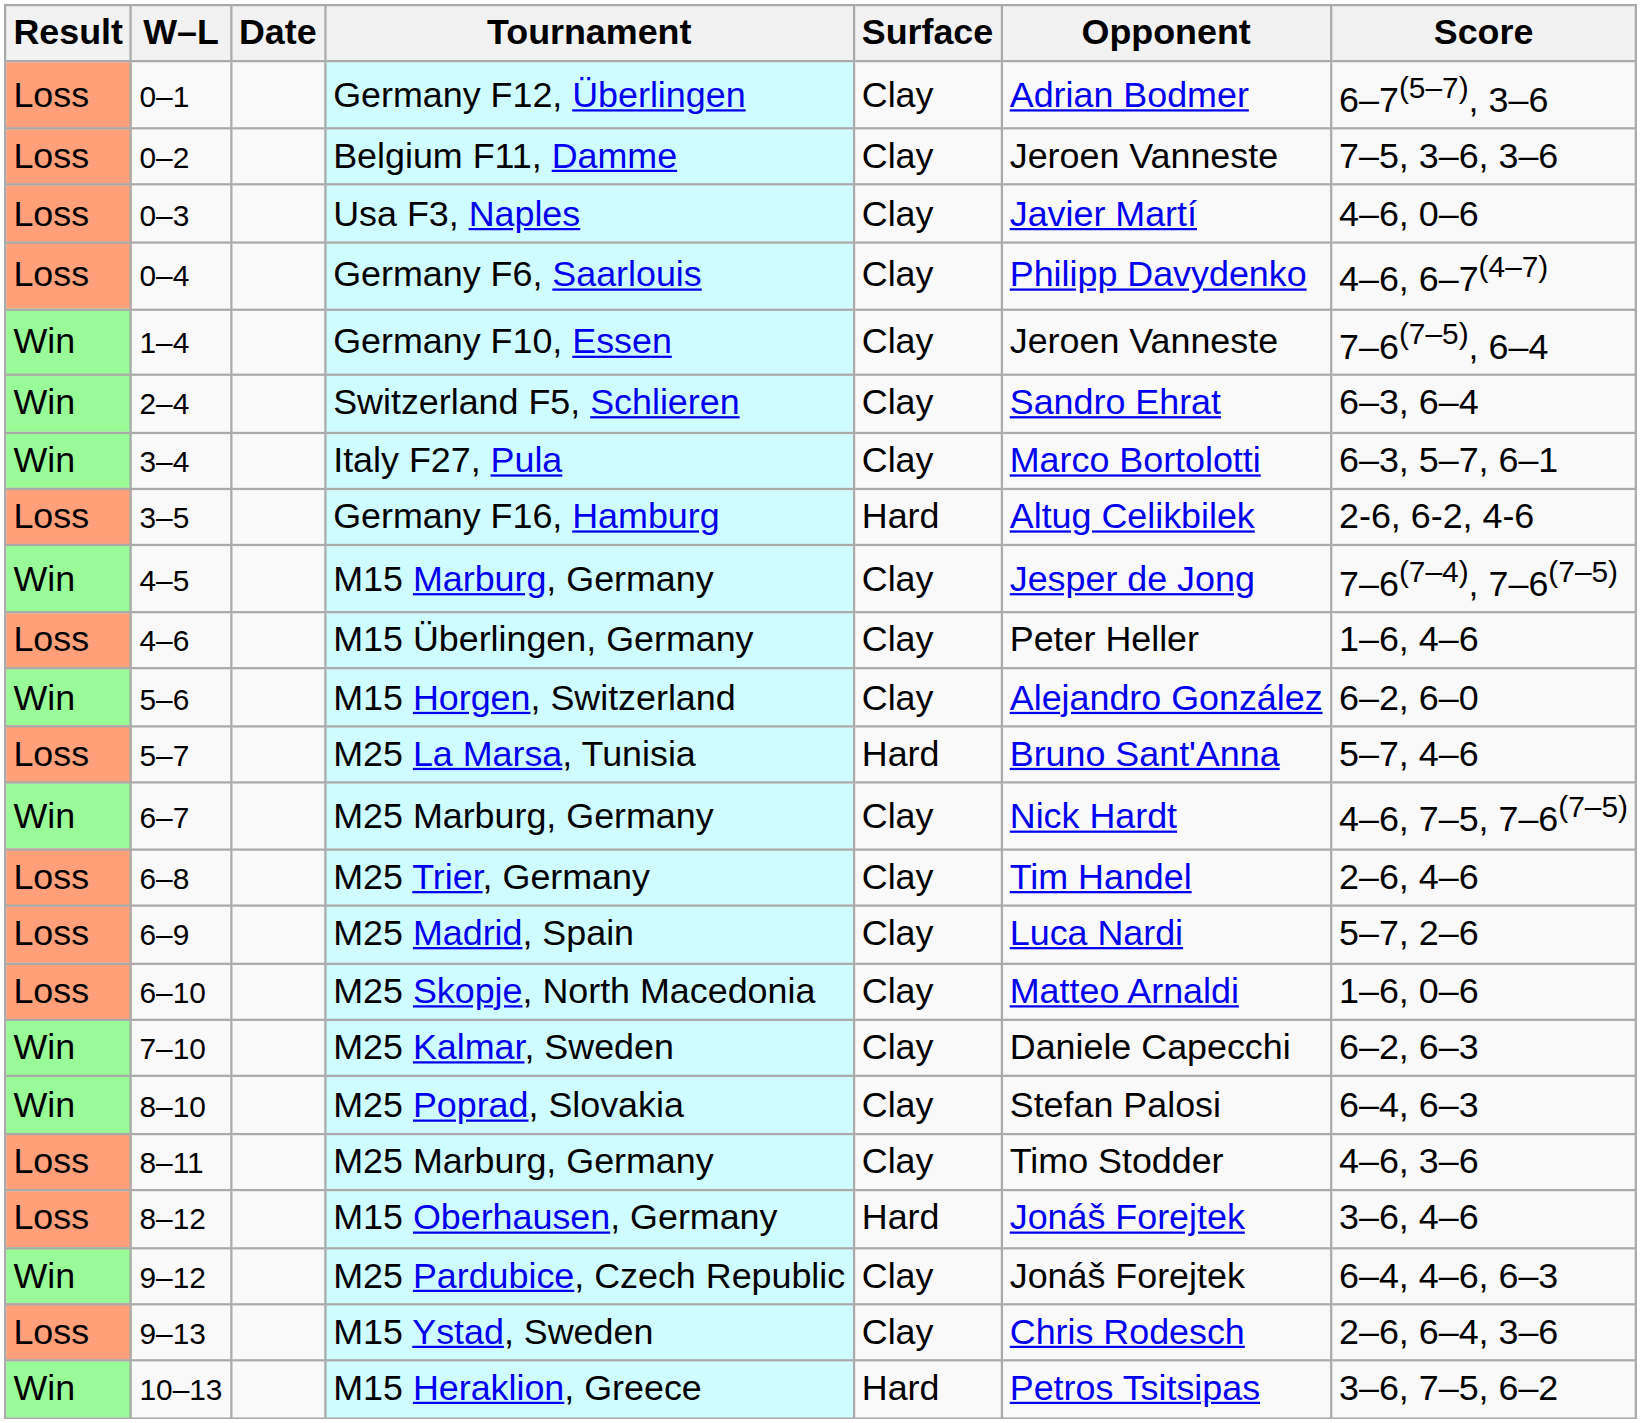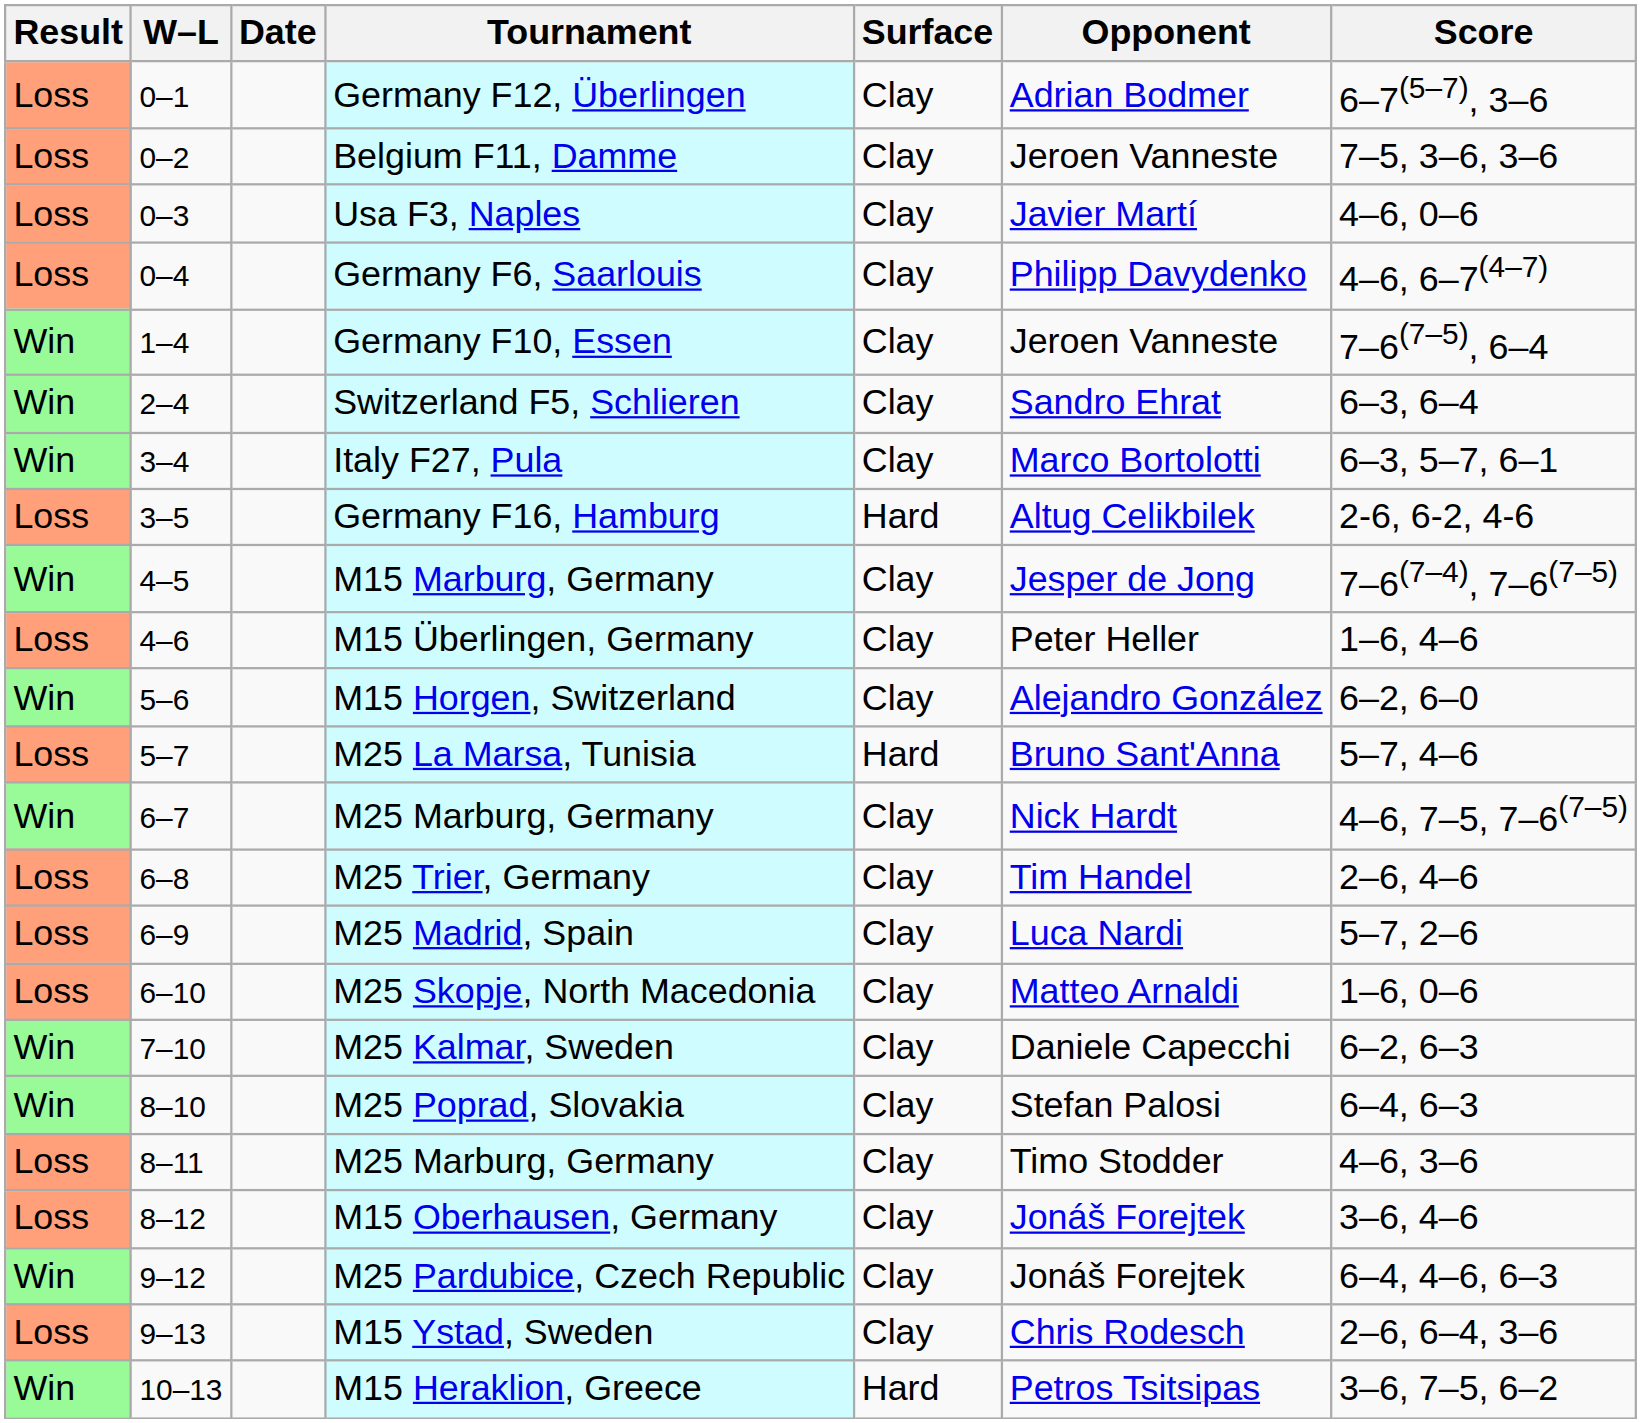M15 Oberhausen, Germany | Surface: Hard -> Clay
